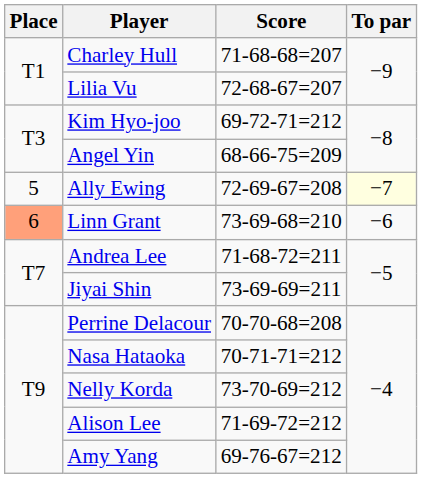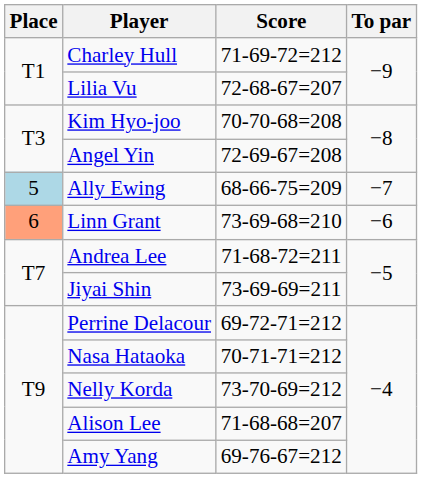Charley Hull | Score: 71-68-68=207 -> 71-69-72=212
Kim Hyo-joo | Score: 69-72-71=212 -> 70-70-68=208
Angel Yin | Score: 68-66-75=209 -> 72-69-67=208
Ally Ewing | Place: no background -> lightblue background
Ally Ewing | Score: 72-69-67=208 -> 68-66-75=209
Ally Ewing | To par: lightyellow background -> no background
Perrine Delacour | Score: 70-70-68=208 -> 69-72-71=212
Alison Lee | Score: 71-69-72=212 -> 71-68-68=207
